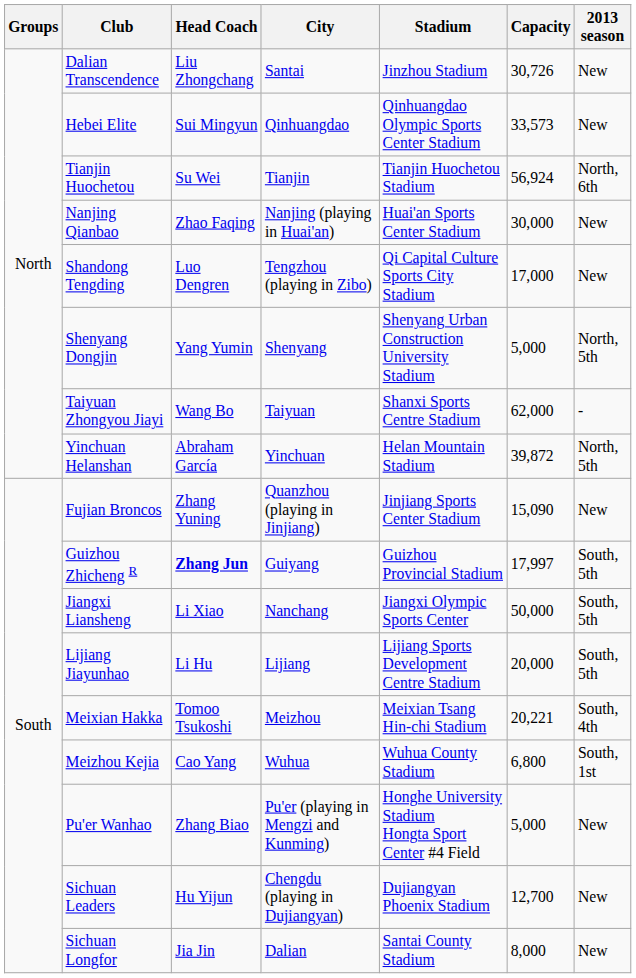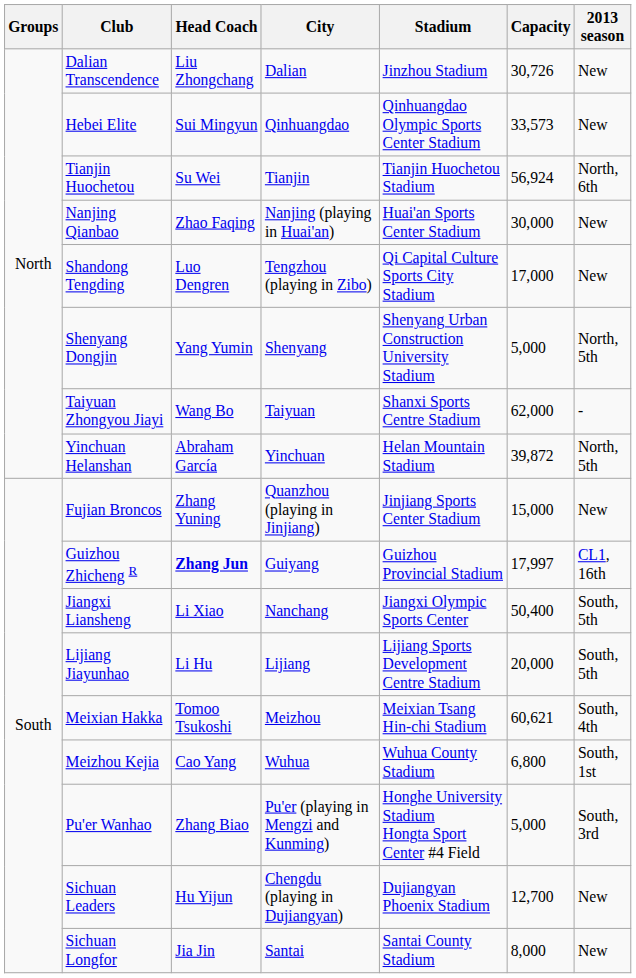Dalian Transcendence | City: Santai -> Dalian
Fujian Broncos | Capacity: 15,090 -> 15,000
Guizhou Zhicheng R | 2013 season: South, 5th -> CL1, 16th
Jiangxi Liansheng | Capacity: 50,000 -> 50,400
Meixian Hakka | Capacity: 20,221 -> 60,621
Pu'er Wanhao | 2013 season: New -> South, 3rd
Sichuan Longfor | City: Dalian -> Santai
